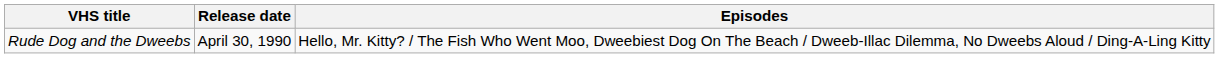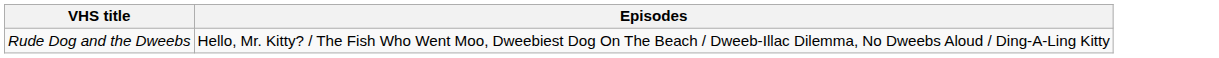- column: Release date | April 30, 1990
